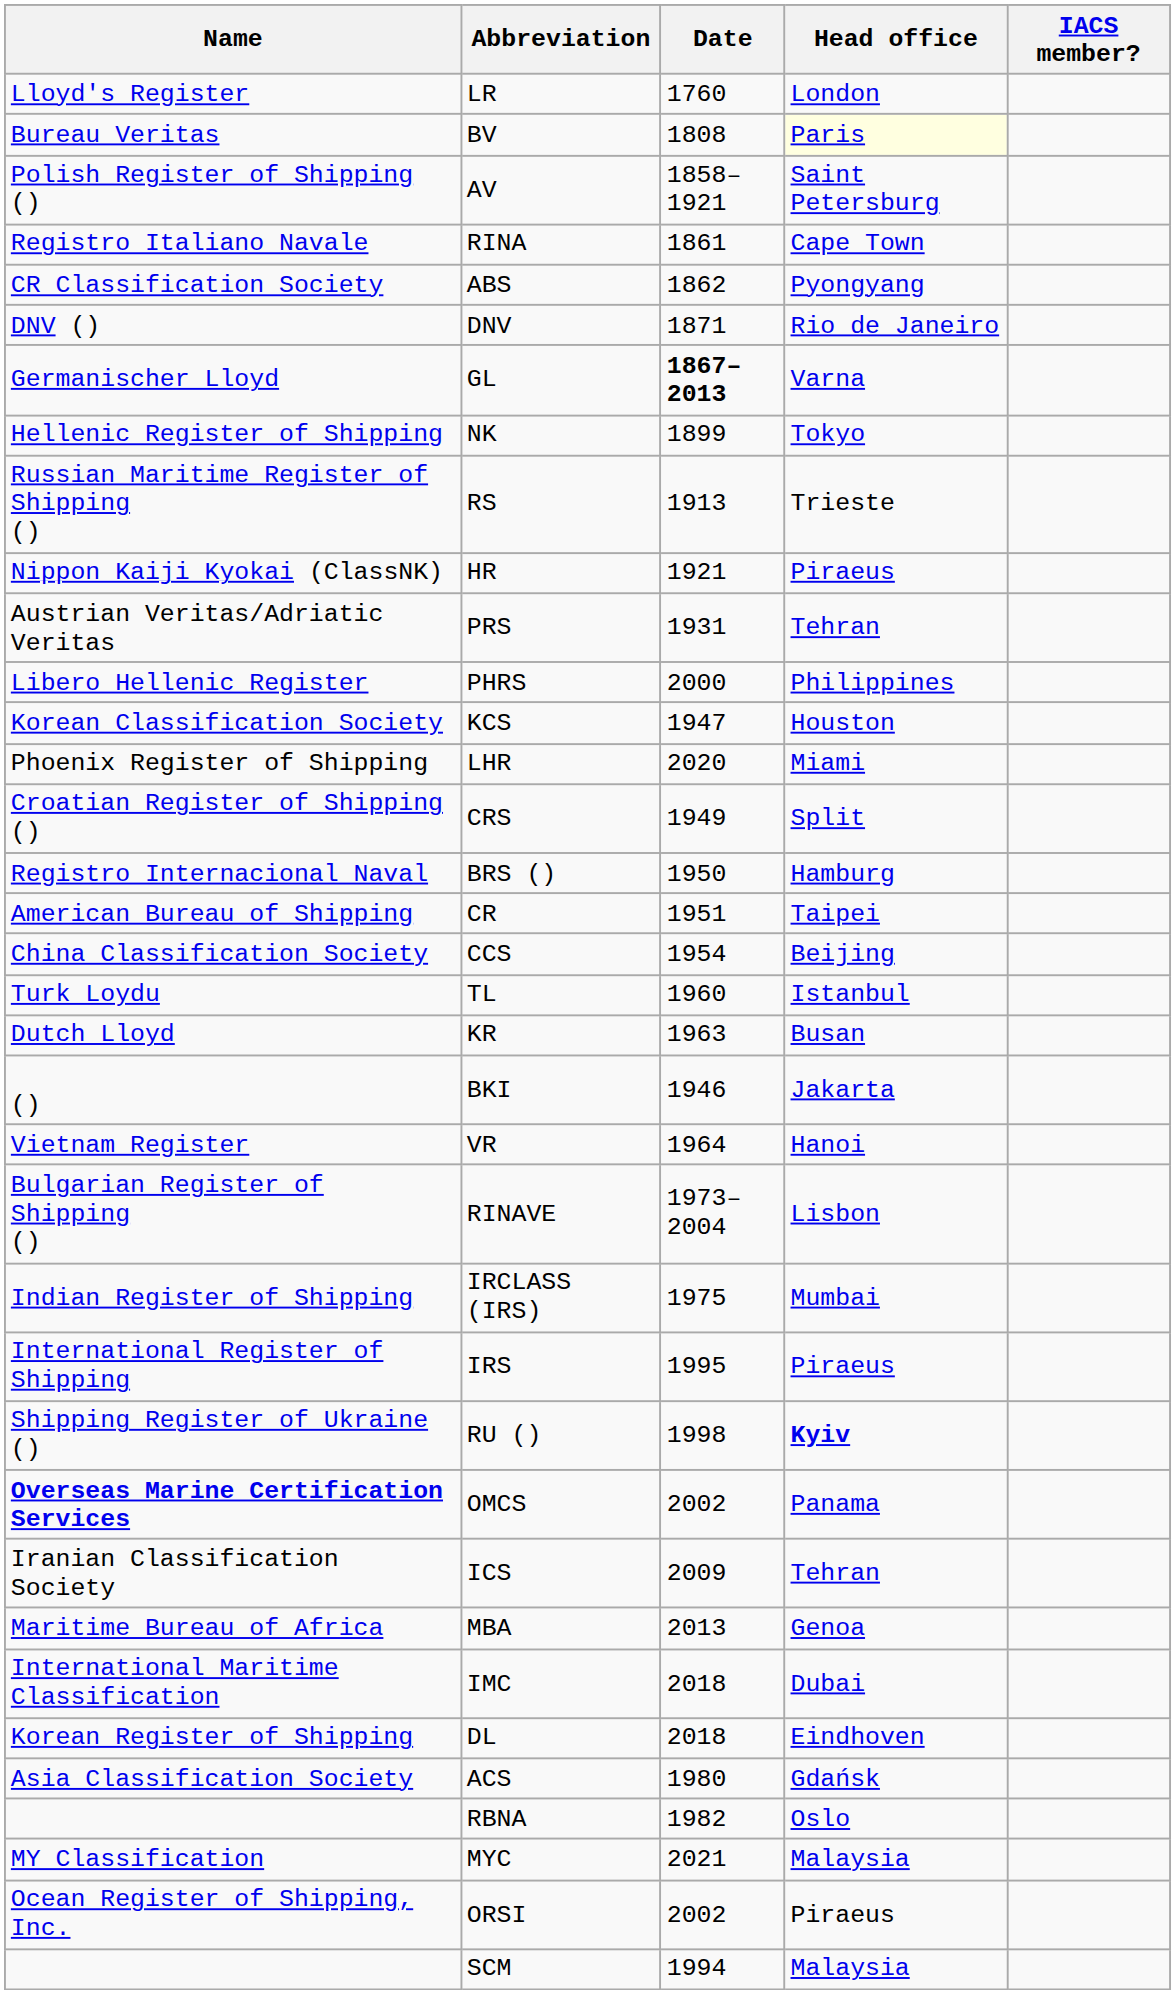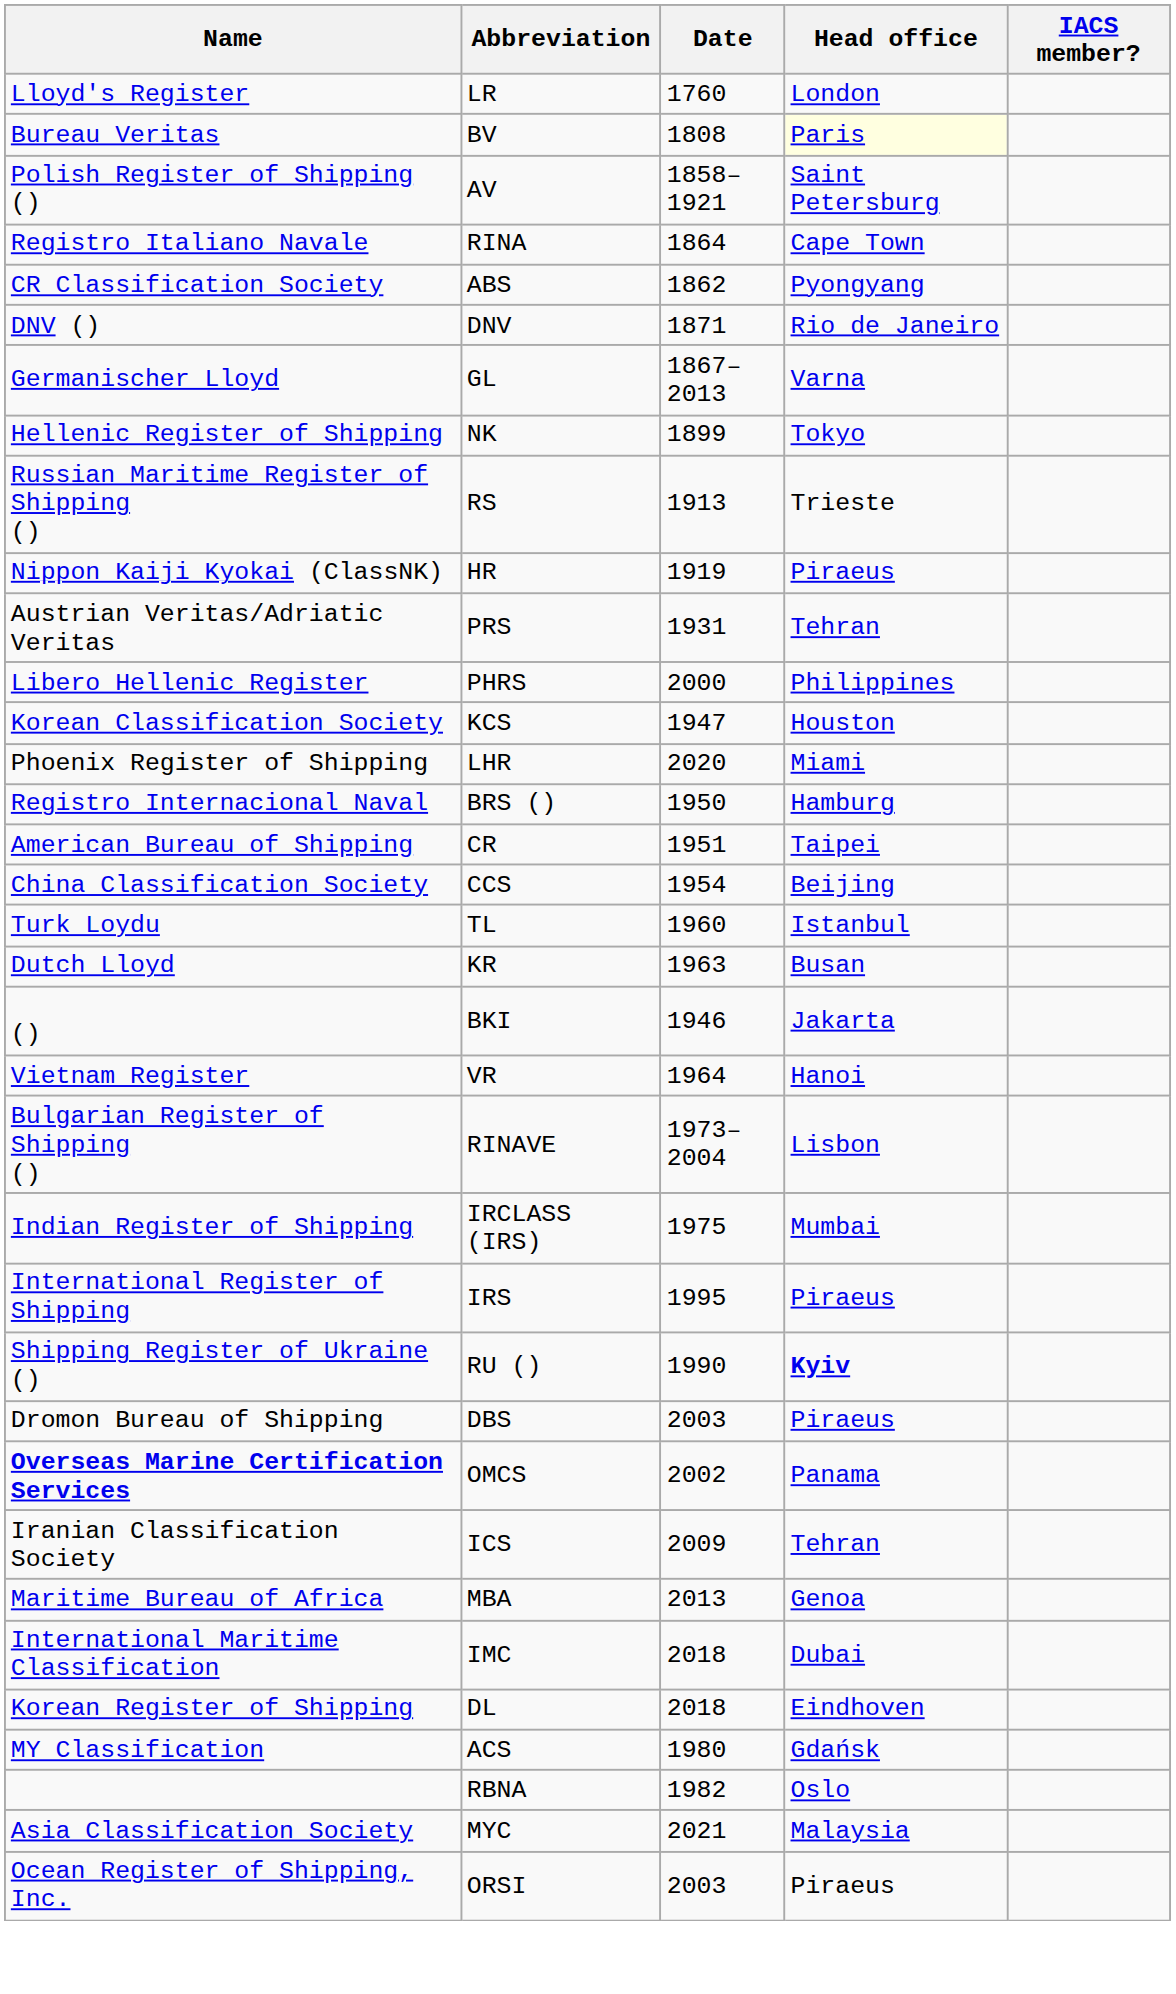RINA | Date: 1861 -> 1864
GL | Date: bold -> normal
HR | Date: 1921 -> 1919
- row: Croatian Register of Shipping () | CRS | 1949 | Split
RU () | Date: 1998 -> 1990
+ row: Dromon Bureau of Shipping | DBS | 2003 | Piraeus
ACS | Name: Asia Classification Society -> MY Classification
MYC | Name: MY Classification -> Asia Classification Society
ORSI | Date: 2002 -> 2003
- row: SCM | 1994 | Malaysia
